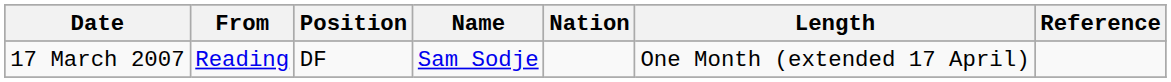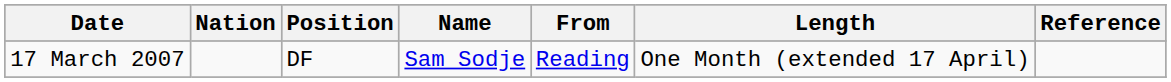columns swapped: Nation <-> From
